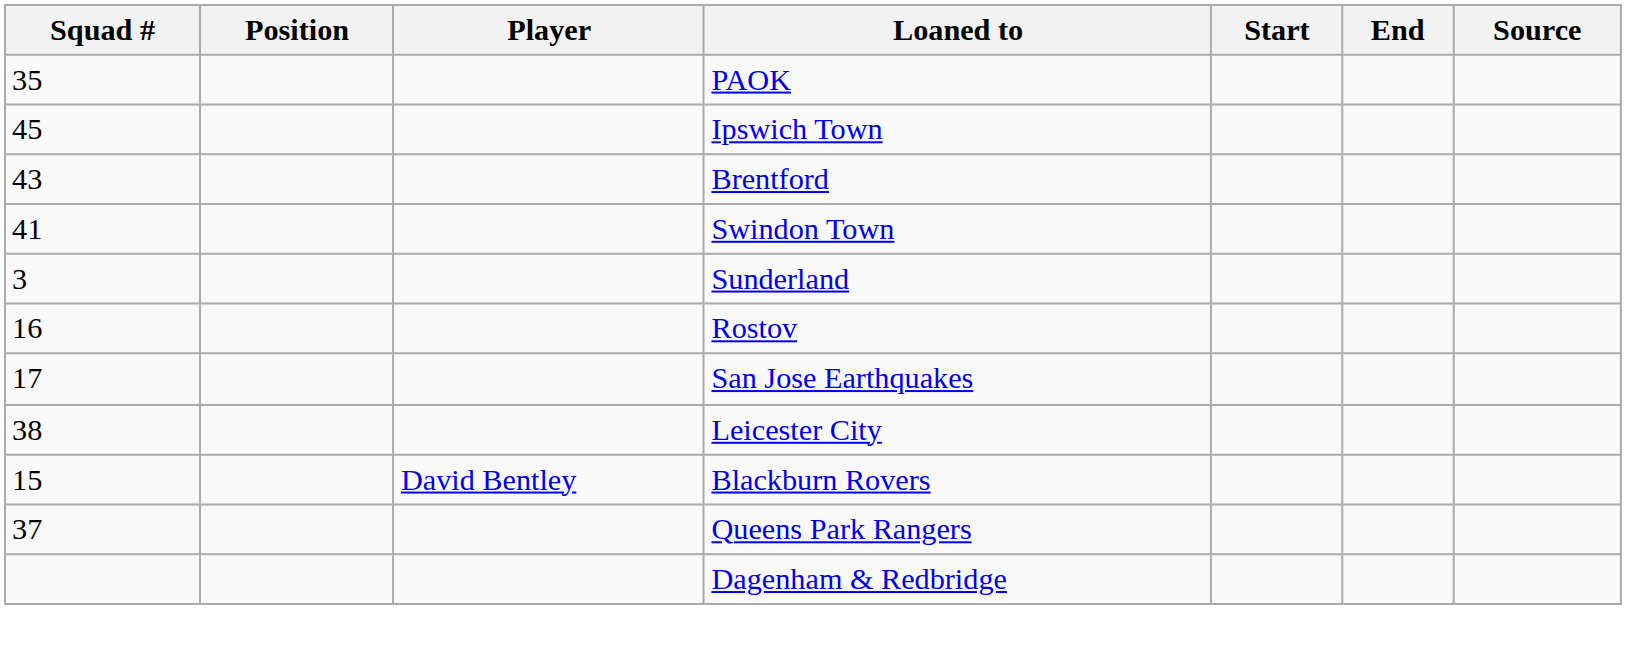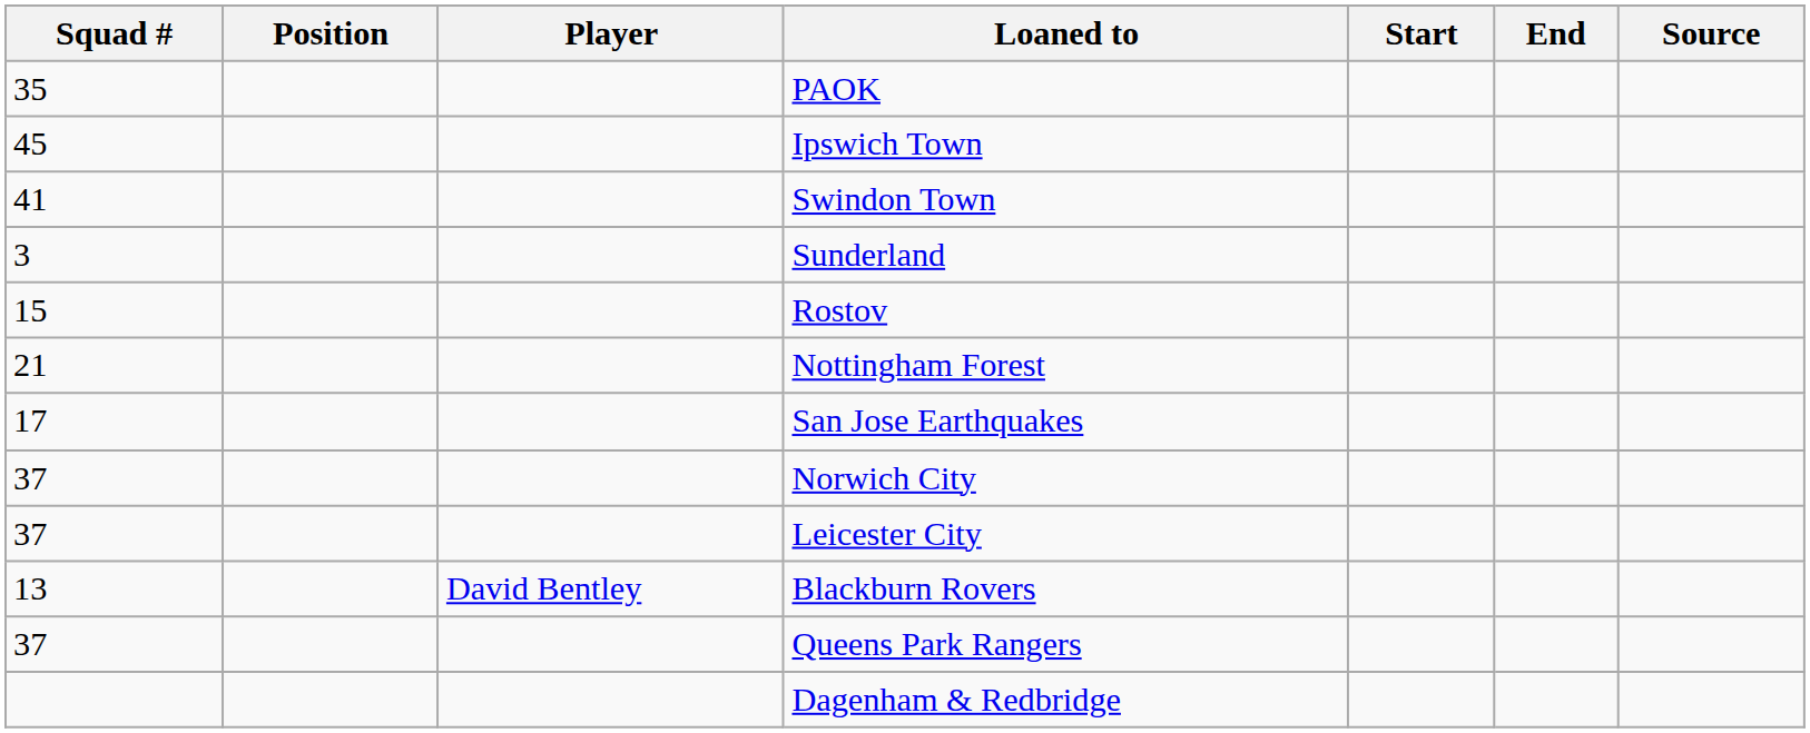- row: 43 | Brentford
Rostov | Squad #: 16 -> 15
+ row: 21 | Nottingham Forest
+ row: 37 | Norwich City
Leicester City | Squad #: 38 -> 37
Blackburn Rovers | Squad #: 15 -> 13
